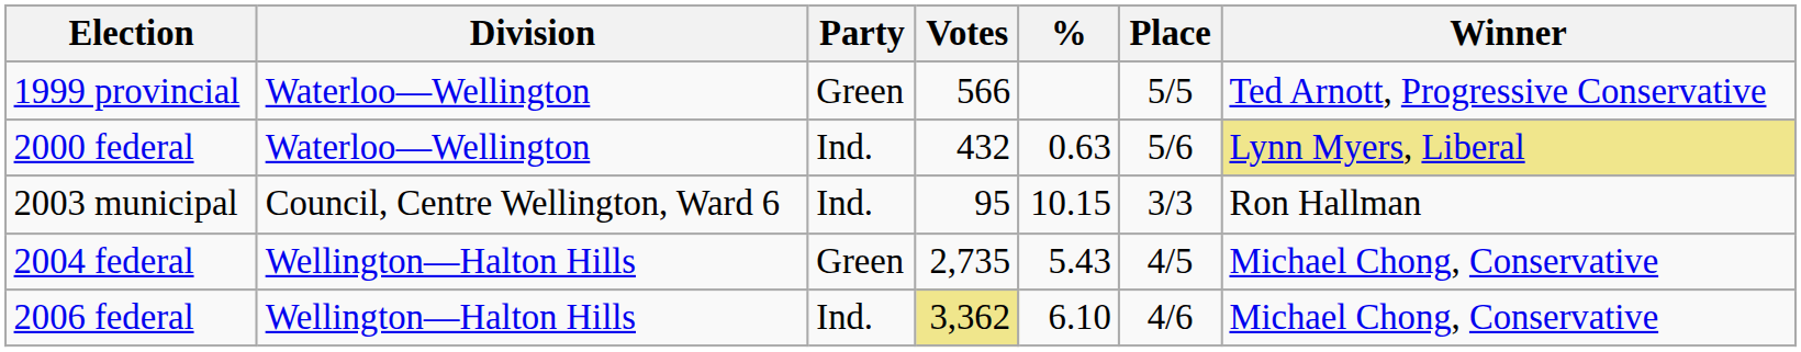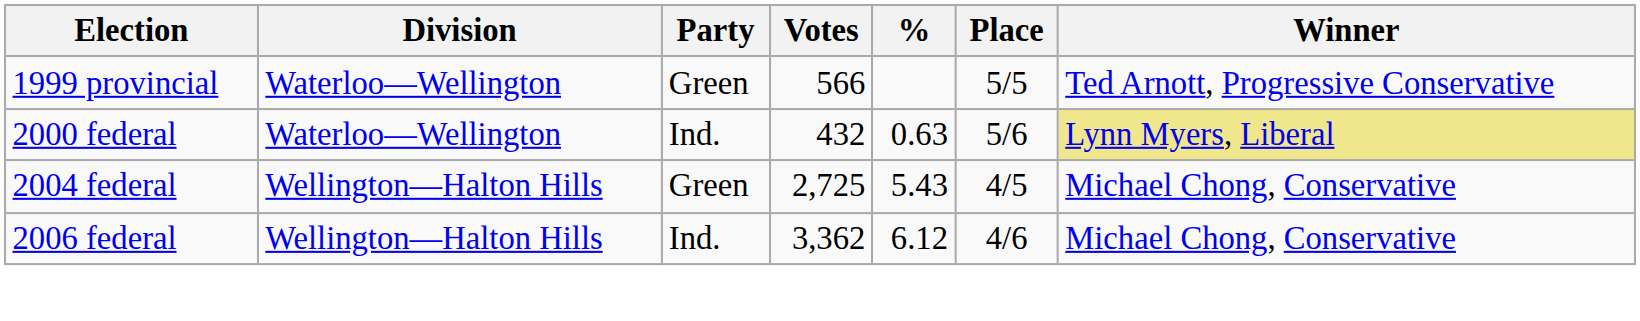- row: 2003 municipal | Council, Centre Wellington, Ward 6 | Ind. | 95 | 10.15 | 3/3 | Ron Hallman
2004 federal | Votes: 2,735 -> 2,725
2006 federal | Votes: khaki background -> no background
2006 federal | %: 6.10 -> 6.12
